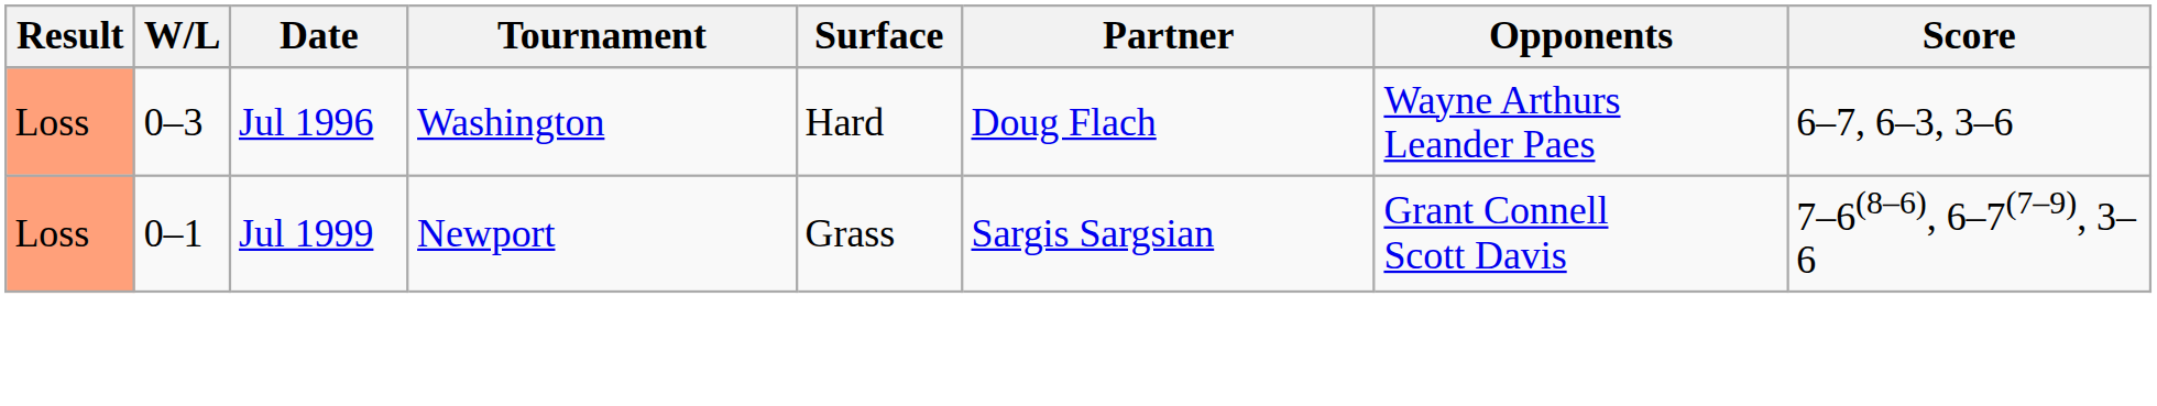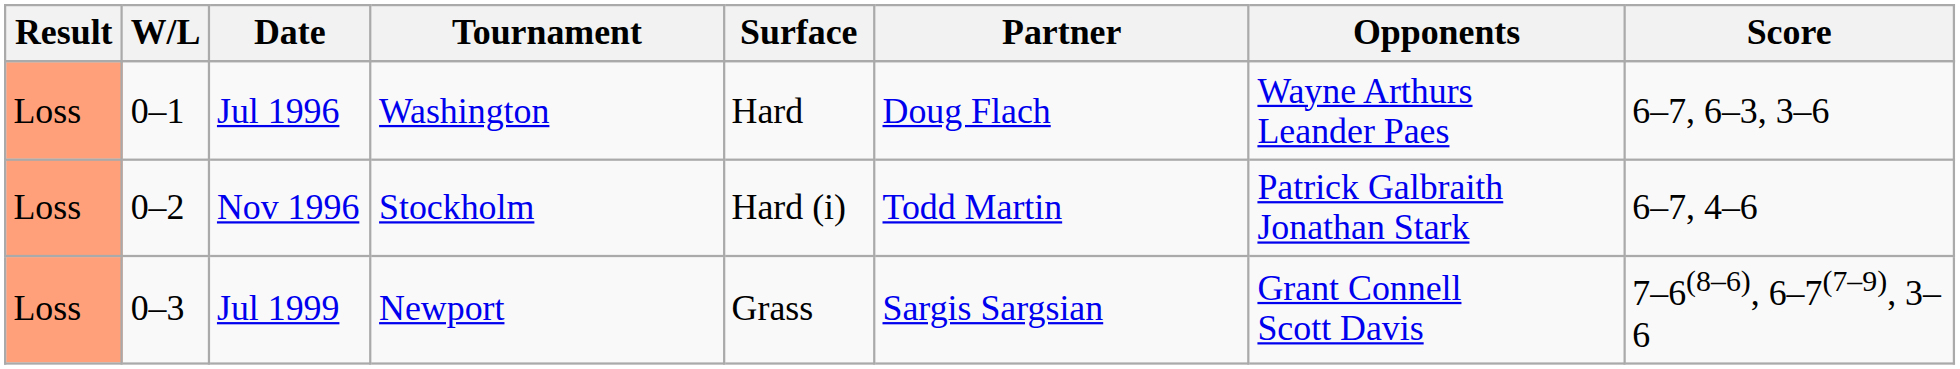Jul 1996 | W/L: 0–3 -> 0–1
+ row: Loss | 0–2 | Nov 1996 | Stockholm | Hard (i) | Todd Martin | Patrick Galbraith Jonathan Stark | 6–7, 4–6
Jul 1999 | W/L: 0–1 -> 0–3
